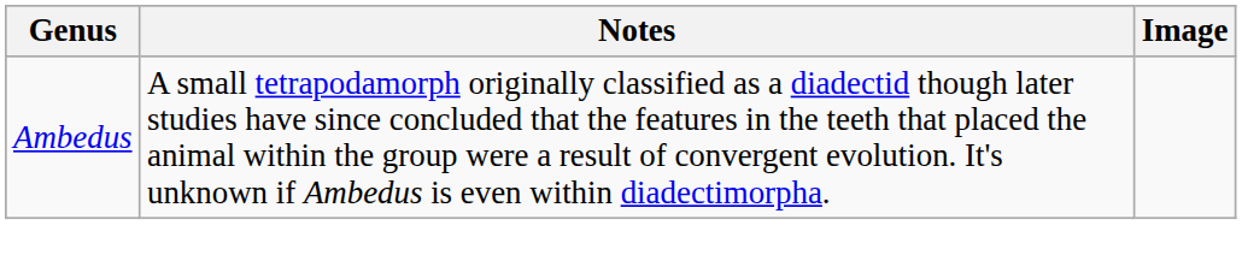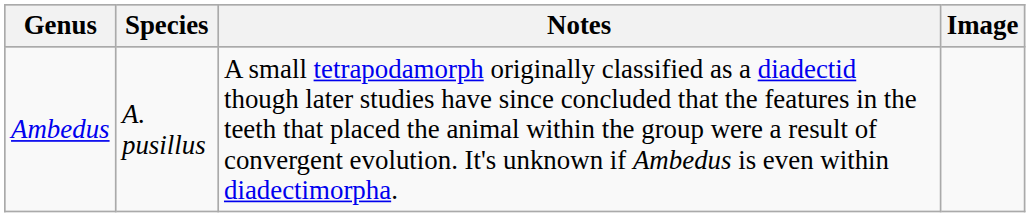+ column: Species | A. pusillus
